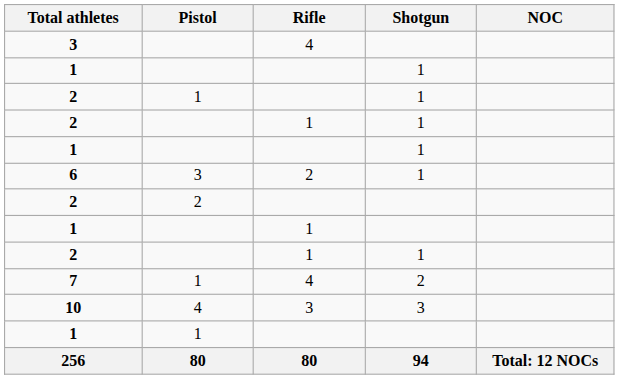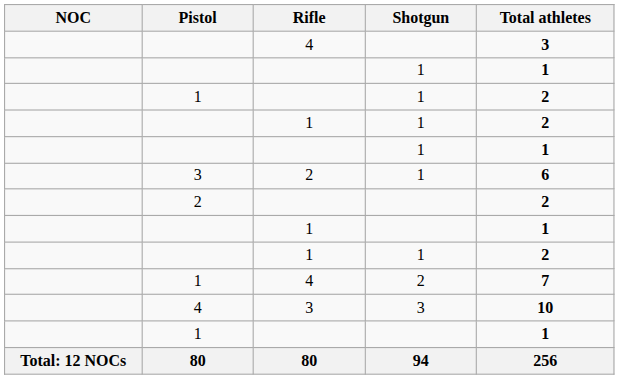columns swapped: NOC <-> Total athletes
